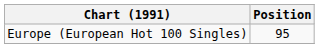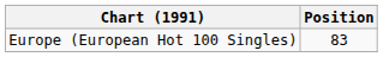Europe (European Hot 100 Singles) | Position: 95 -> 83
